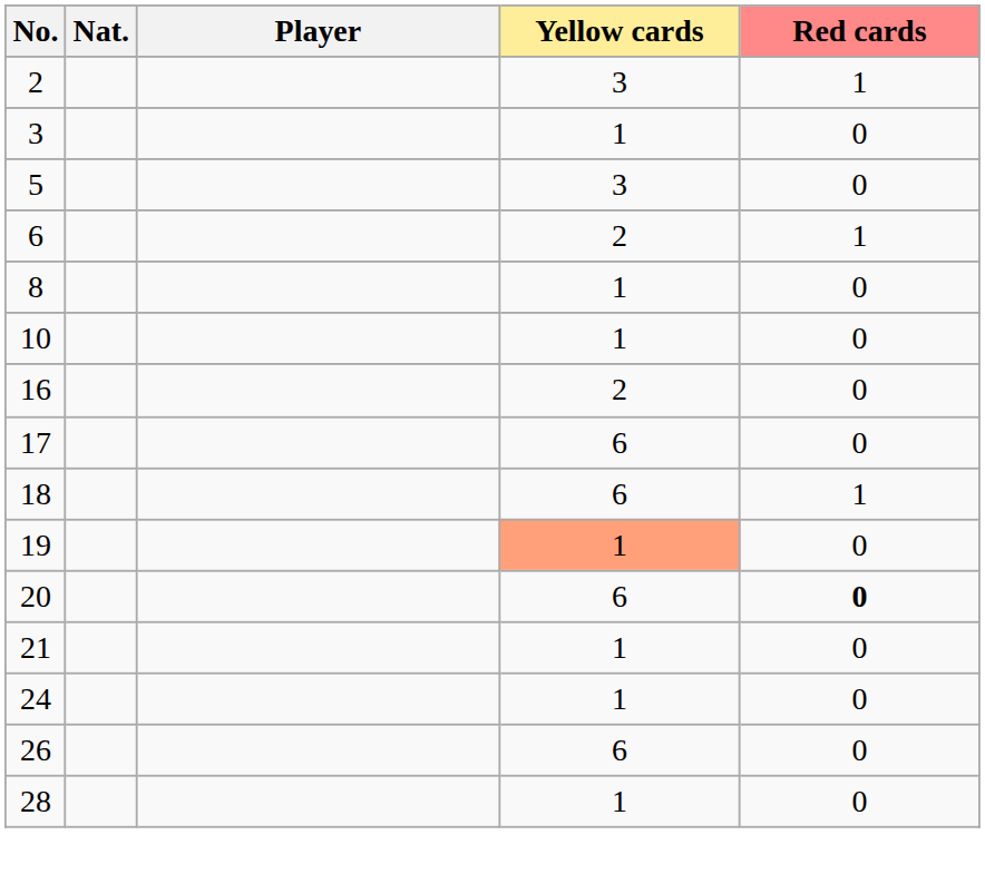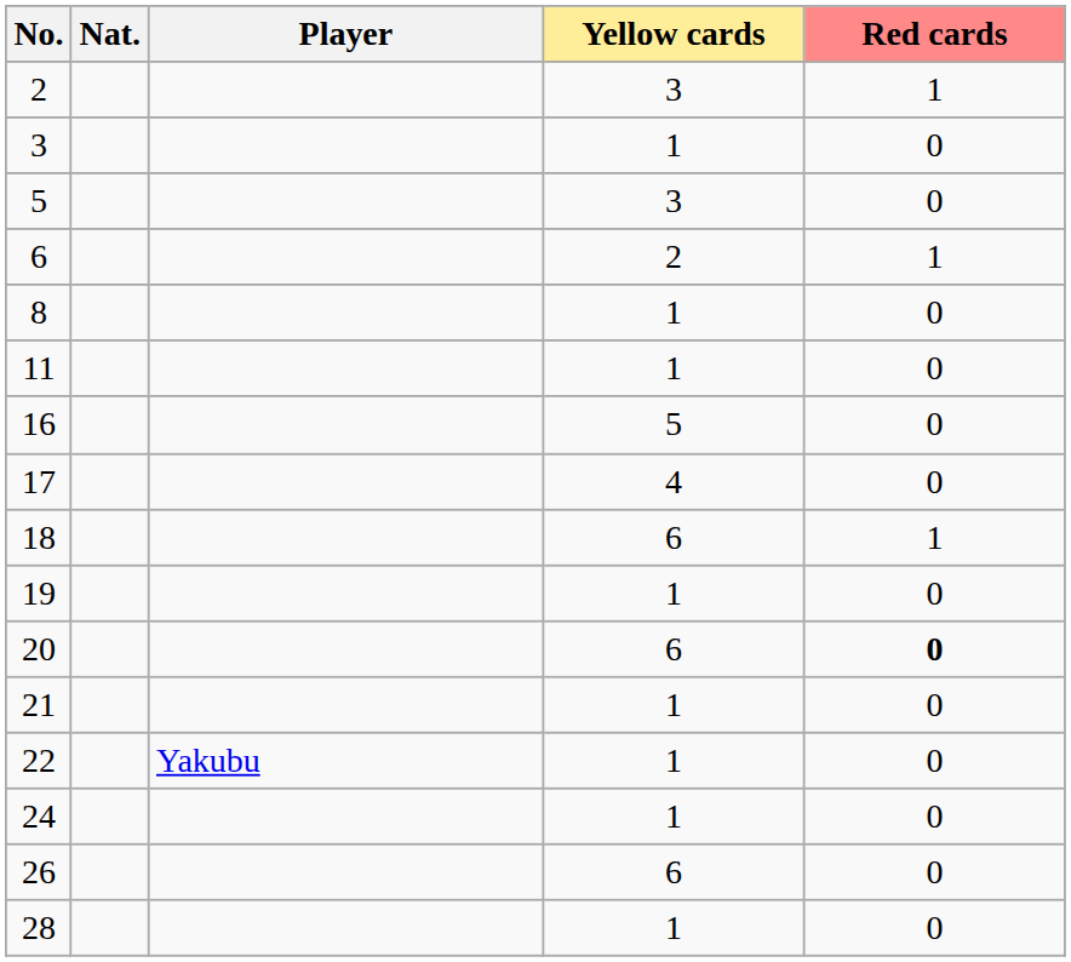- row: 10 | 1 | 0
+ row: 11 | 1 | 0
16 | Yellow cards: 2 -> 5
17 | Yellow cards: 6 -> 4
19 | Yellow cards: lightsalmon background -> no background
+ row: 22 | Yakubu | 1 | 0
